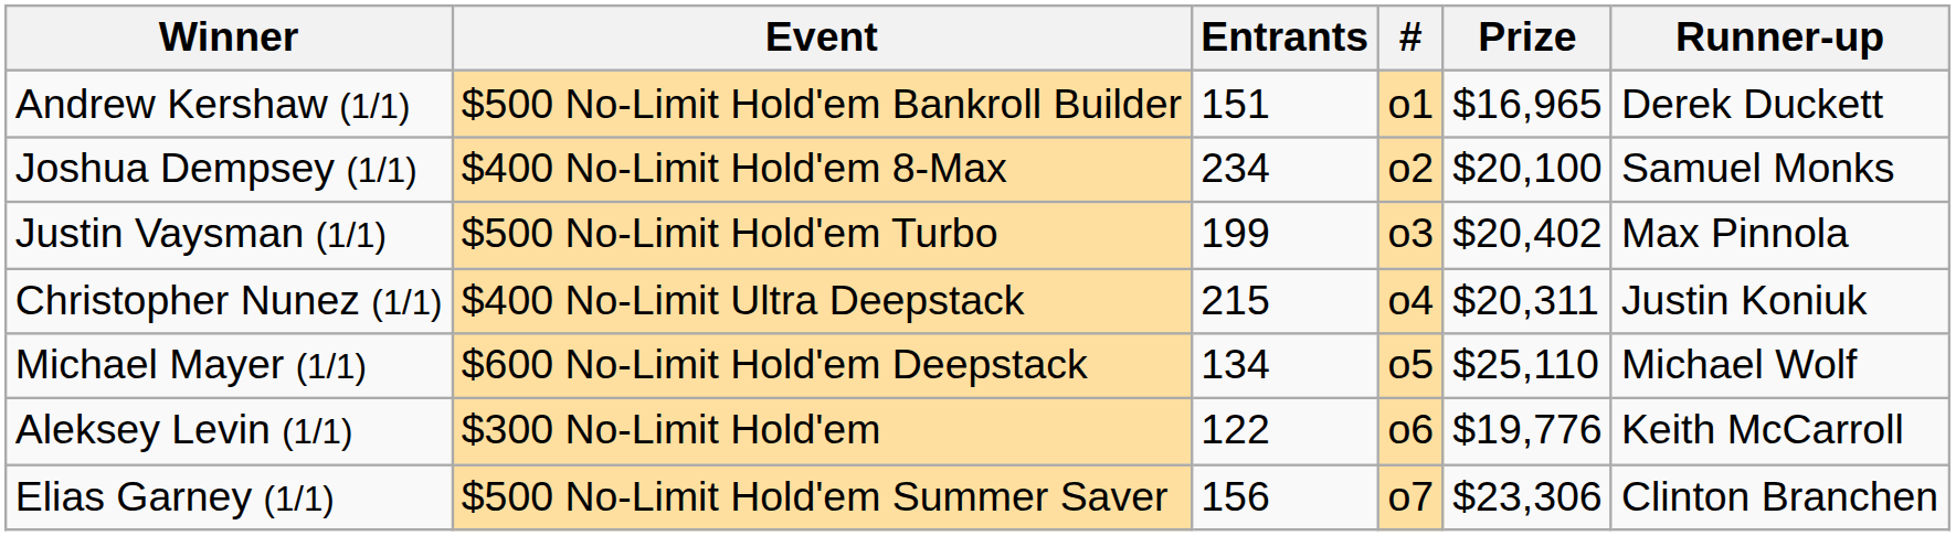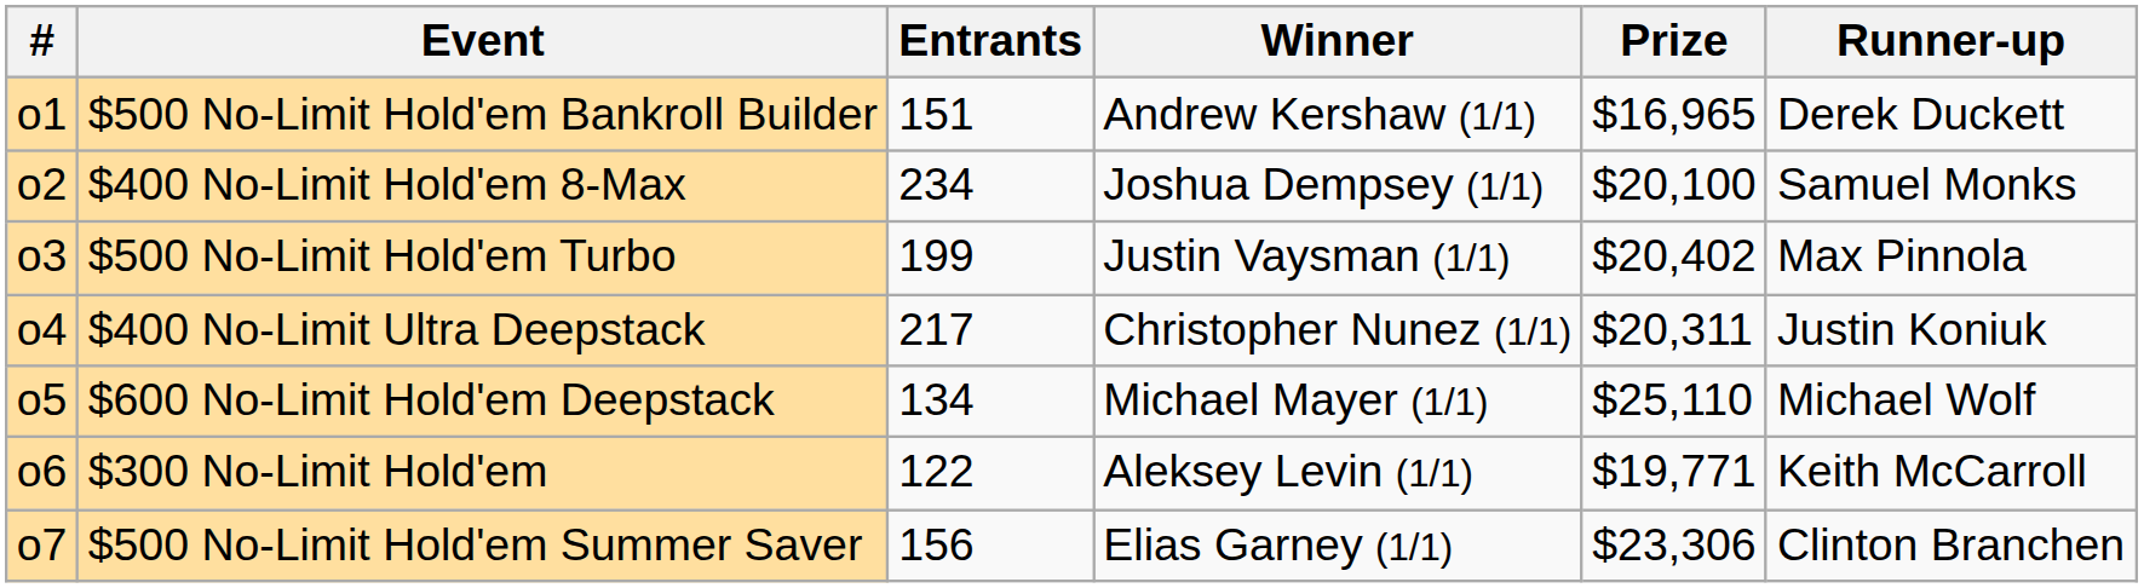columns swapped: # <-> Winner
$400 No-Limit Ultra Deepstack | Entrants: 215 -> 217
$300 No-Limit Hold'em | Prize: $19,776 -> $19,771
